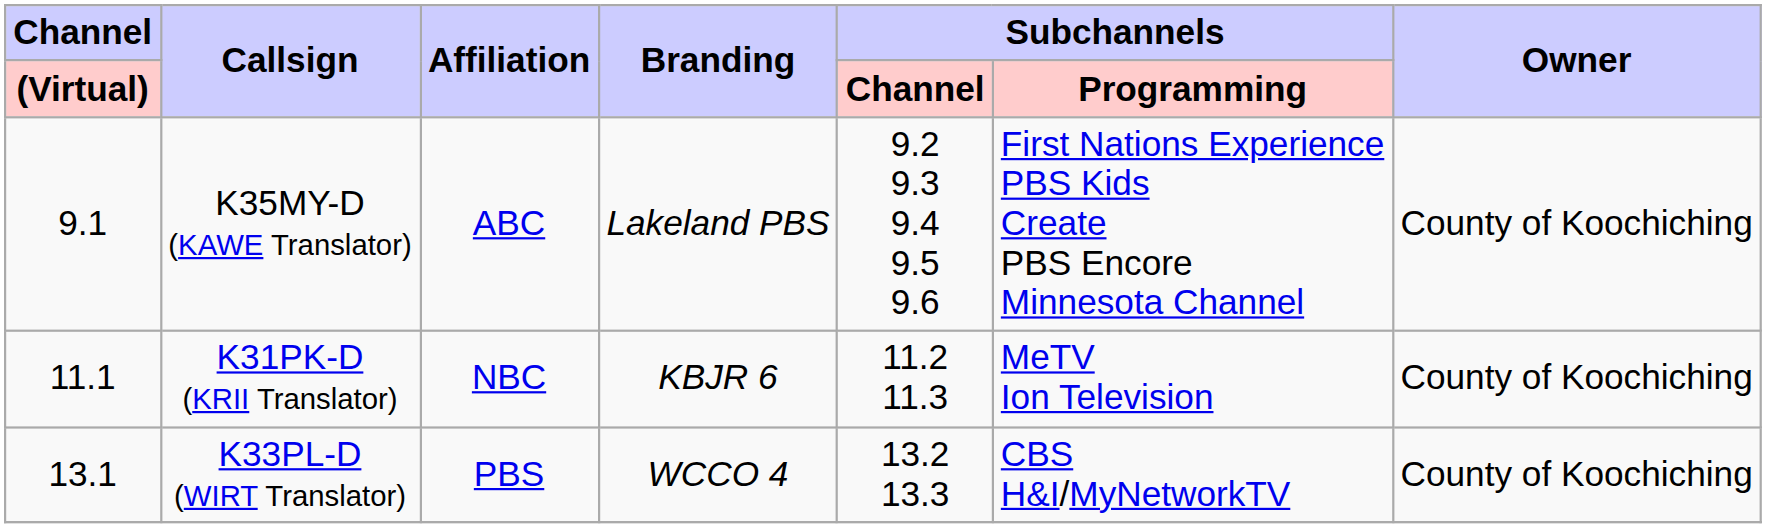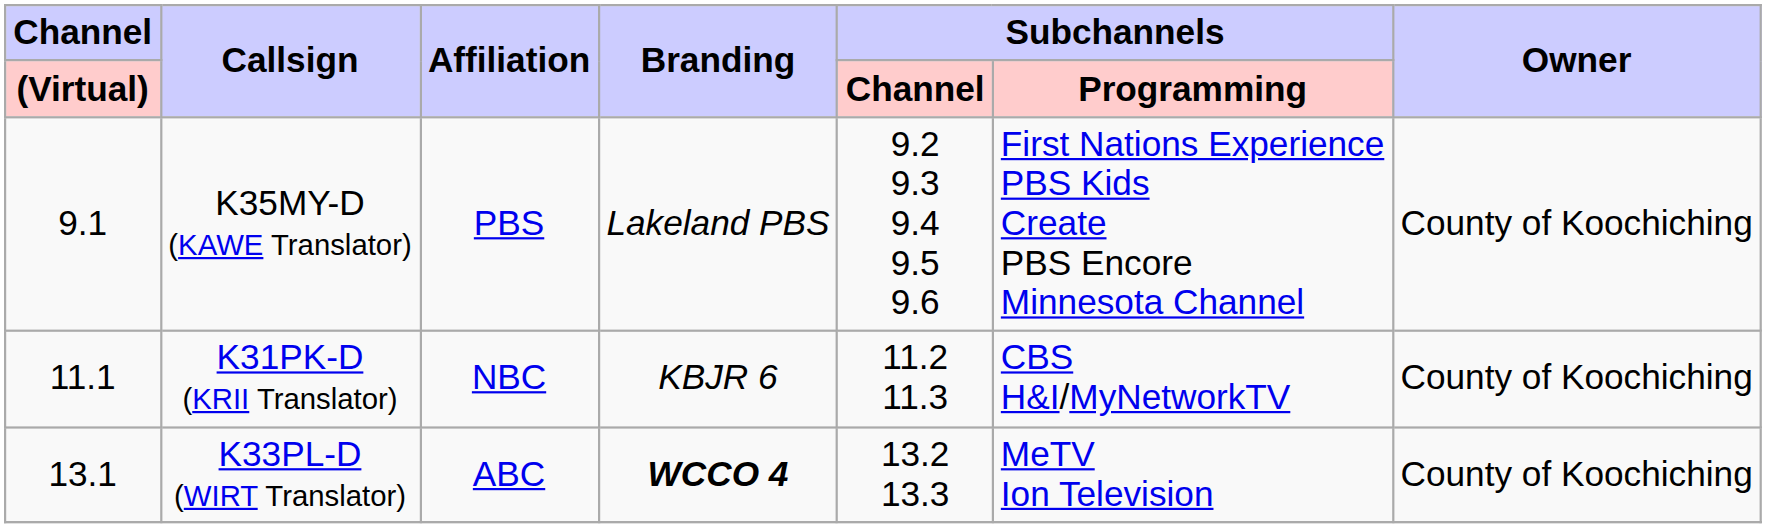K35MY-D (KAWE Translator) | Affiliation: ABC -> PBS
K31PK-D (KRII Translator) | Subchannels / Programming: MeTV Ion Television -> CBS H&I/MyNetworkTV
K33PL-D (WIRT Translator) | Affiliation: PBS -> ABC
K33PL-D (WIRT Translator) | Branding: normal -> bold
K33PL-D (WIRT Translator) | Subchannels / Programming: CBS H&I/MyNetworkTV -> MeTV Ion Television
